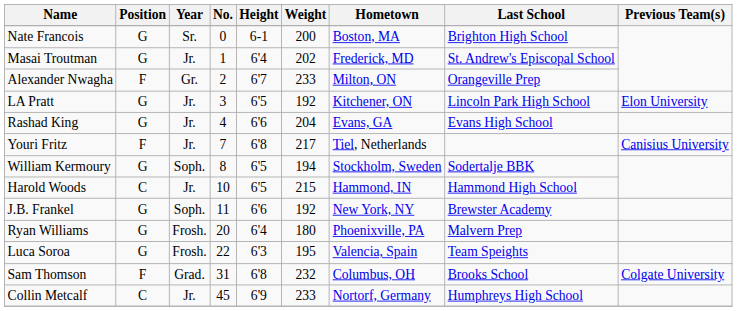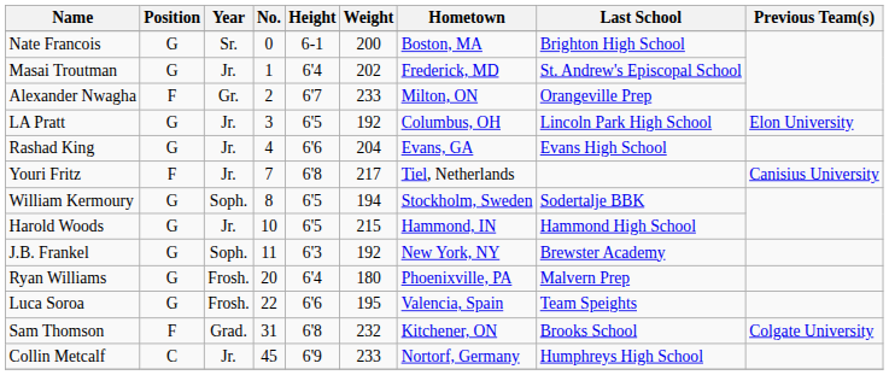LA Pratt | Hometown: Kitchener, ON -> Columbus, OH
Harold Woods | Position: C -> G
J.B. Frankel | Height: 6'6 -> 6'3
Luca Soroa | Height: 6'3 -> 6'6
Sam Thomson | Hometown: Columbus, OH -> Kitchener, ON
